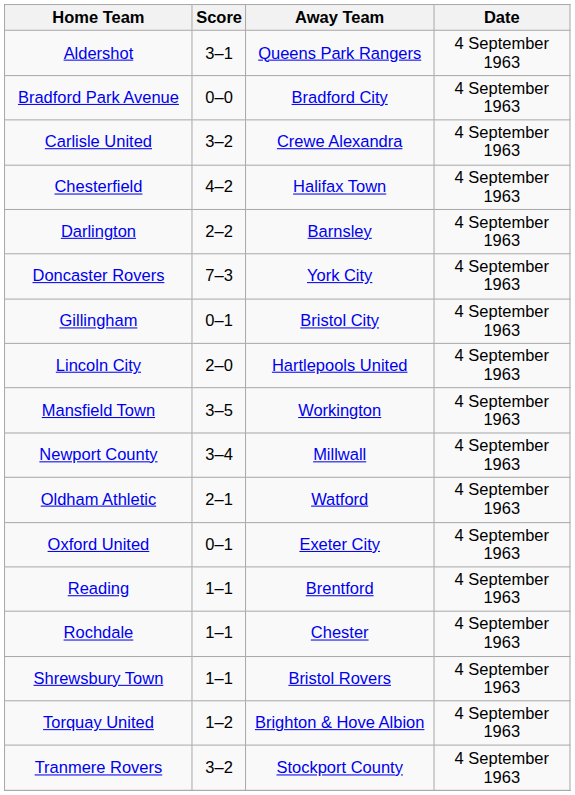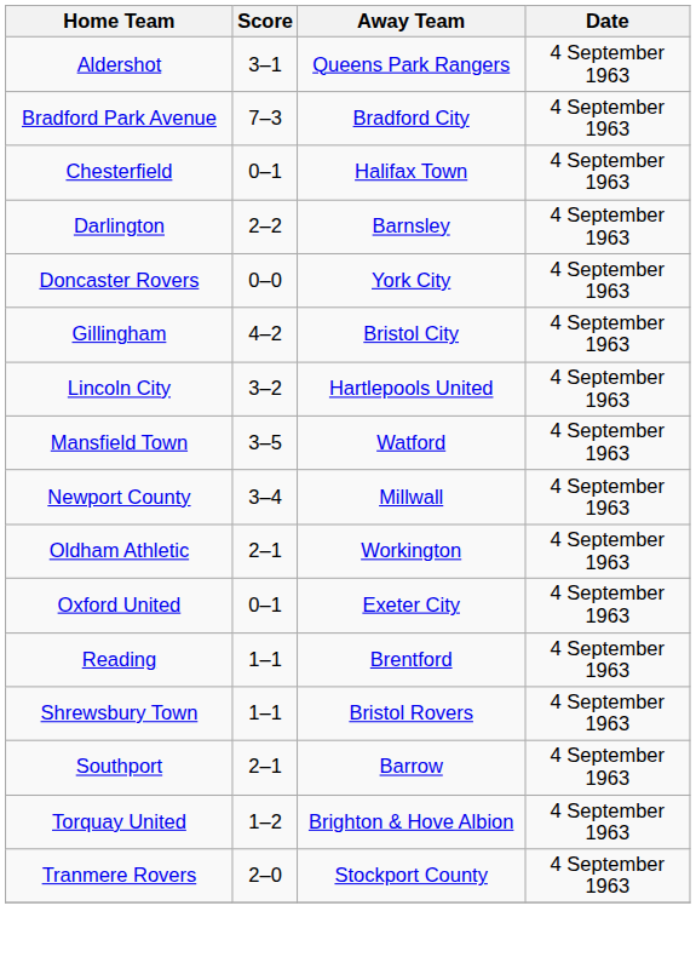Bradford Park Avenue | Score: 0–0 -> 7–3
- row: Carlisle United | 3–2 | Crewe Alexandra | 4 September 1963
Chesterfield | Score: 4–2 -> 0–1
Doncaster Rovers | Score: 7–3 -> 0–0
Gillingham | Score: 0–1 -> 4–2
Lincoln City | Score: 2–0 -> 3–2
Mansfield Town | Away Team: Workington -> Watford
Oldham Athletic | Away Team: Watford -> Workington
- row: Rochdale | 1–1 | Chester | 4 September 1963
+ row: Southport | 2–1 | Barrow | 4 September 1963
Tranmere Rovers | Score: 3–2 -> 2–0
